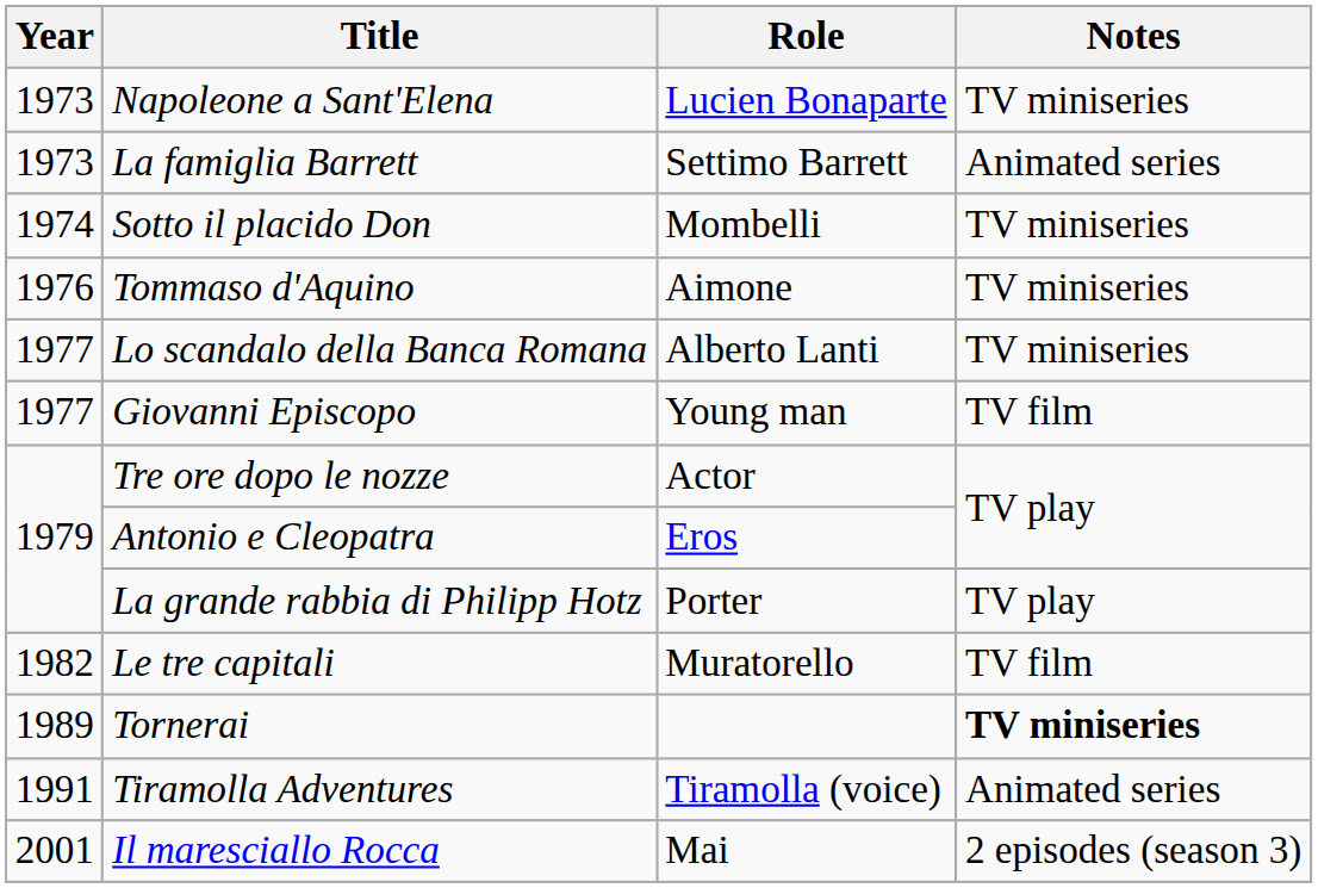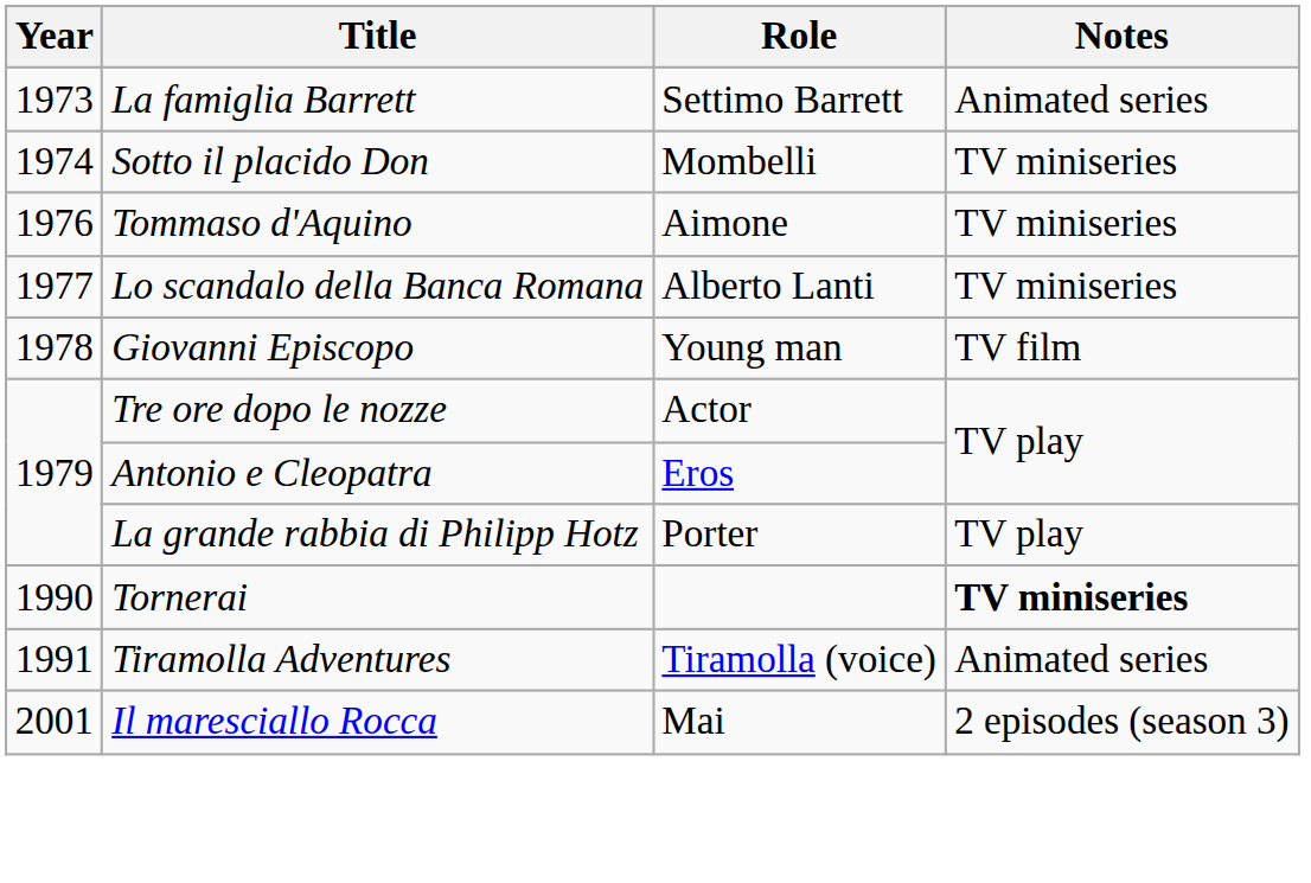- row: 1973 | Napoleone a Sant'Elena | Lucien Bonaparte | TV miniseries
Giovanni Episcopo | Year: 1977 -> 1978
- row: 1982 | Le tre capitali | Muratorello | TV film
Tornerai | Year: 1989 -> 1990
